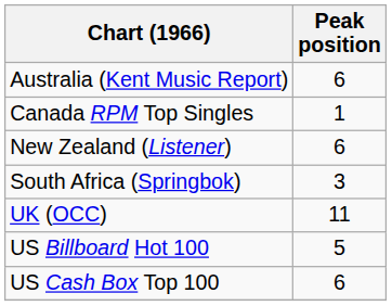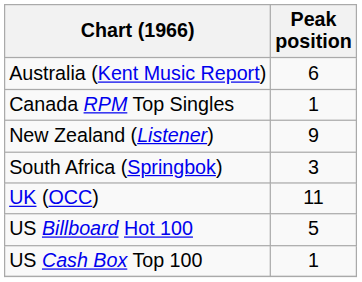New Zealand (Listener) | Peak position: 6 -> 9
US Cash Box Top 100 | Peak position: 6 -> 1
